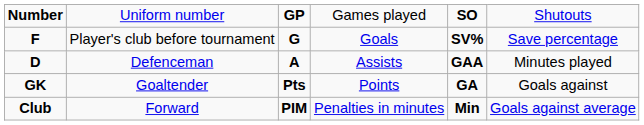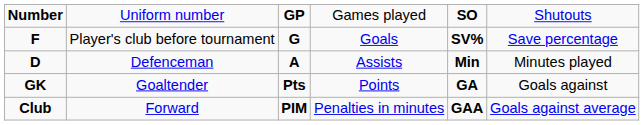D | column 5: GAA -> Min
Club | column 5: Min -> GAA
